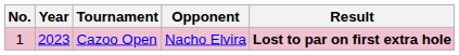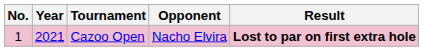Cazoo Open | Year: 2023 -> 2021
